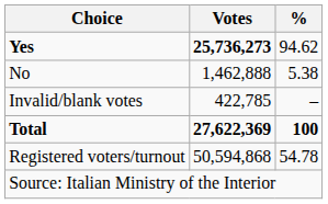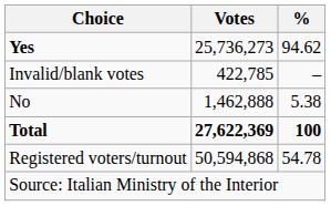Yes | Votes: bold -> normal
rows swapped: No <-> Invalid/blank votes
